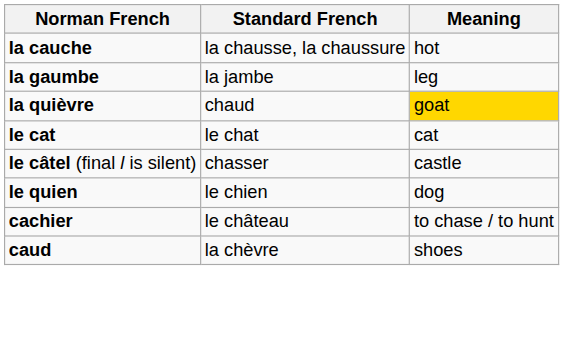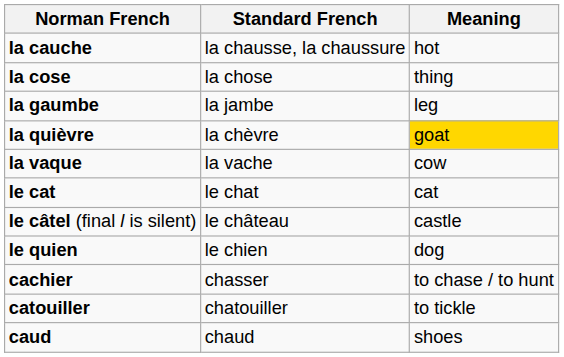+ row: la cose | la chose | thing
la quièvre | Standard French: chaud -> la chèvre
+ row: la vaque | la vache | cow
le câtel (final l is silent) | Standard French: chasser -> le château
cachier | Standard French: le château -> chasser
+ row: catouiller | chatouiller | to tickle
caud | Standard French: la chèvre -> chaud
